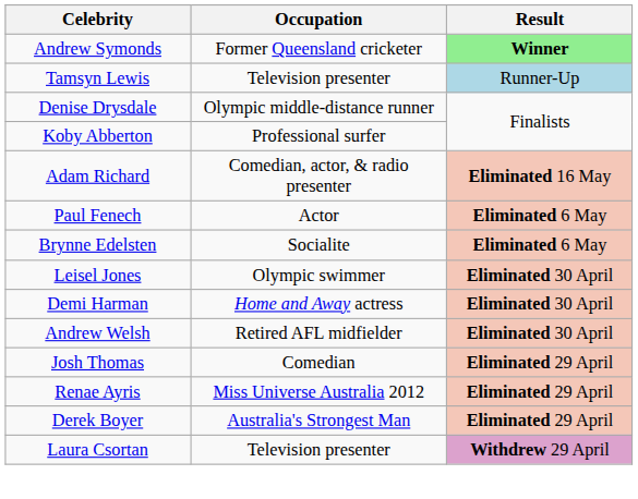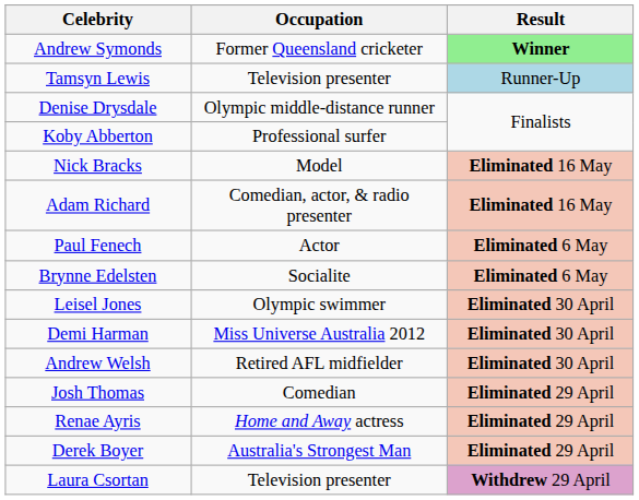+ row: Nick Bracks | Model | Eliminated 16 May
Demi Harman | Occupation: Home and Away actress -> Miss Universe Australia 2012
Renae Ayris | Occupation: Miss Universe Australia 2012 -> Home and Away actress
